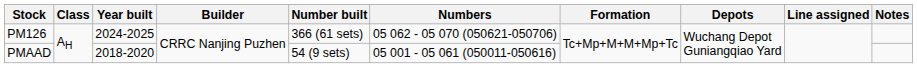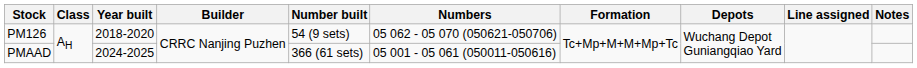PM126 | Year built: 2024-2025 -> 2018-2020
PM126 | Number built: 366 (61 sets) -> 54 (9 sets)
PMAAD | Year built: 2018-2020 -> 2024-2025
PMAAD | Number built: 54 (9 sets) -> 366 (61 sets)
